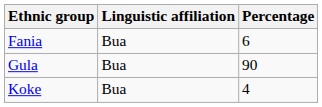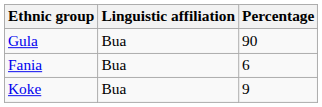rows swapped: Gula <-> Fania
Koke | Percentage: 4 -> 9
